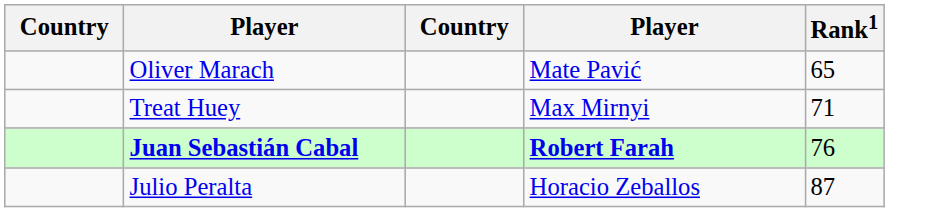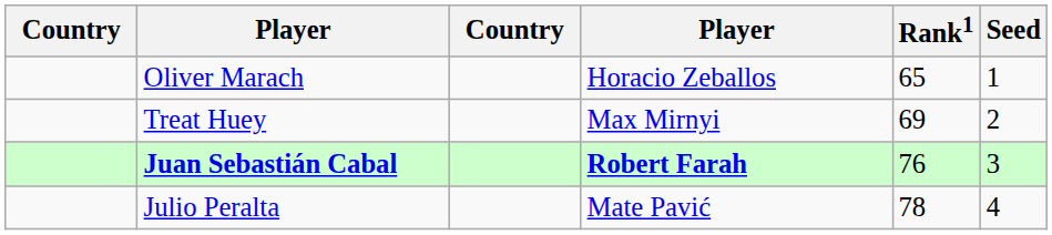+ column: Seed | 1 | 2 | 3 | 4
Oliver Marach | column 4: Mate Pavić -> Horacio Zeballos
Treat Huey | Rank1: 71 -> 69
Julio Peralta | column 4: Horacio Zeballos -> Mate Pavić
Julio Peralta | Rank1: 87 -> 78
